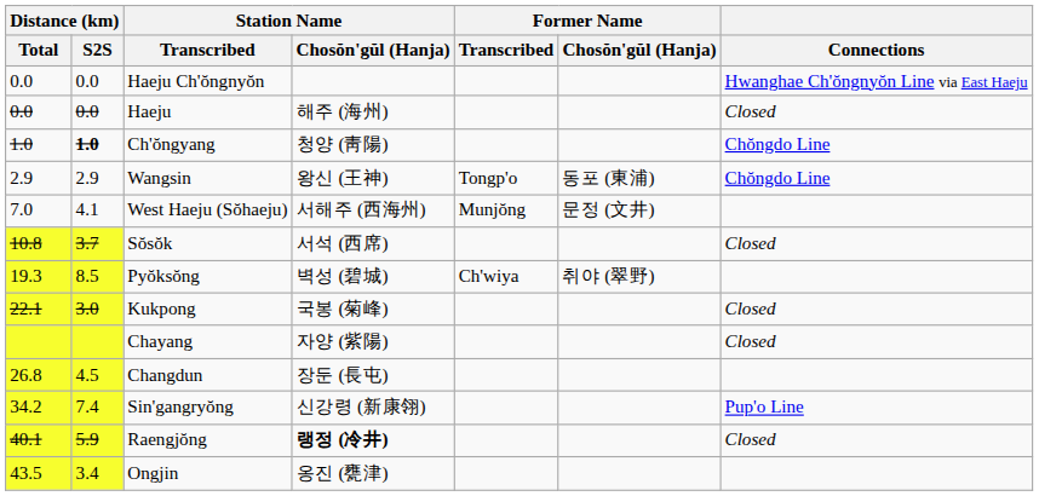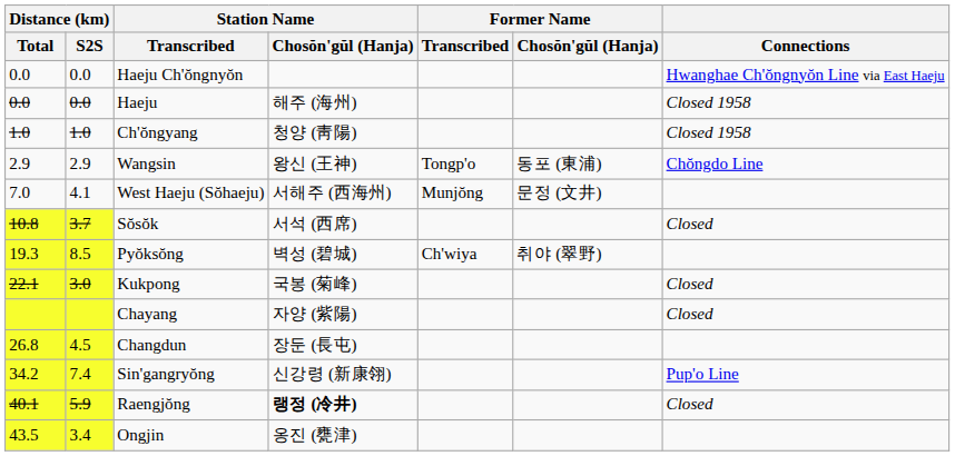Haeju | Connections: Closed -> Closed 1958
Ch'ŏngyang | Distance (km) / S2S: bold -> normal
Ch'ŏngyang | Connections: Chŏngdo Line -> Closed 1958
